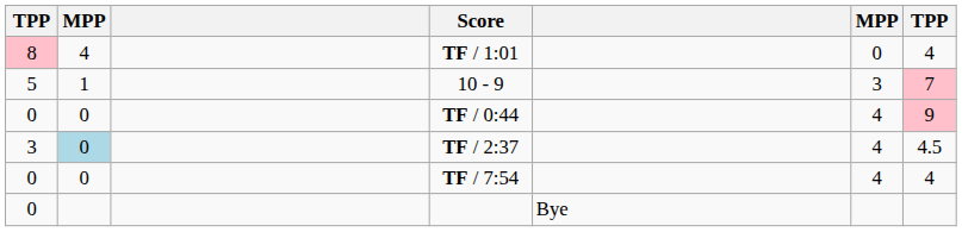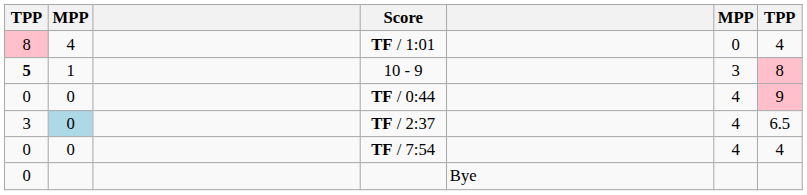10 - 9 | column 1: normal -> bold
10 - 9 | column 7: 7 -> 8
TF / 2:37 | column 7: 4.5 -> 6.5
